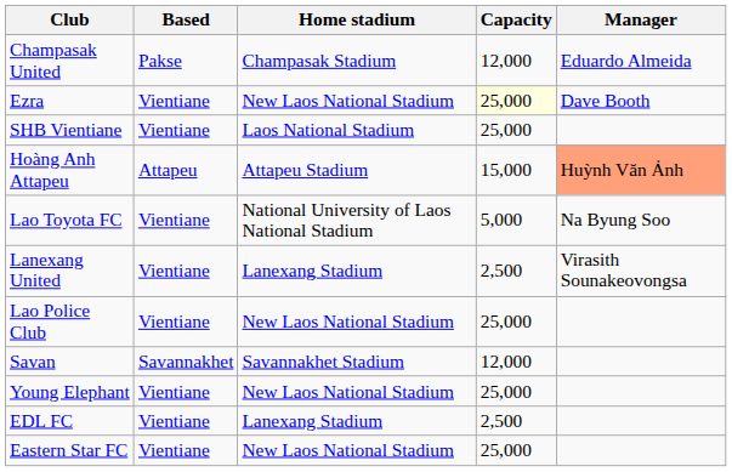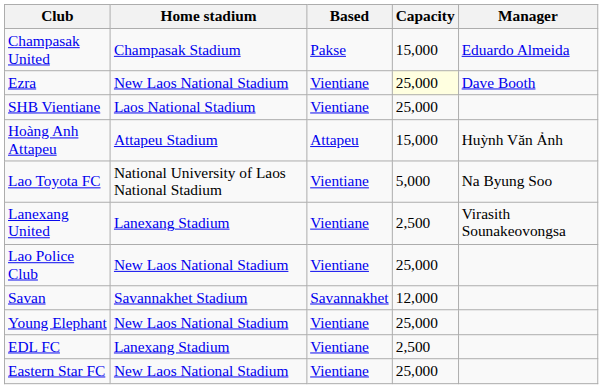columns swapped: Based <-> Home stadium
Champasak United | Capacity: 12,000 -> 15,000
Hoàng Anh Attapeu | Manager: lightsalmon background -> no background
